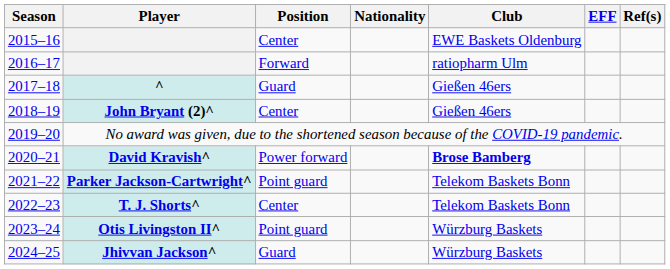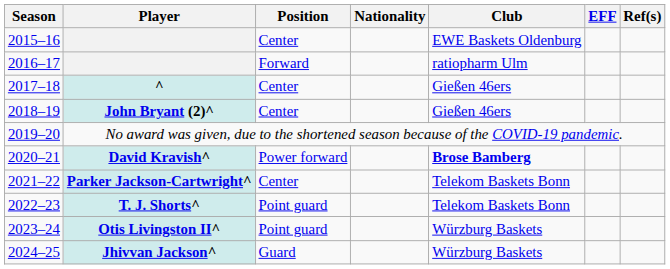^ | Position: Guard -> Center
Parker Jackson-Cartwright^ | Position: Point guard -> Center
T. J. Shorts^ | Position: Center -> Point guard
